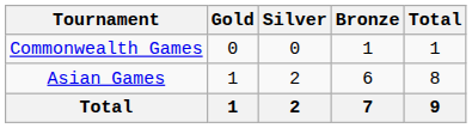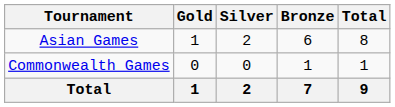rows swapped: Asian Games <-> Commonwealth Games
